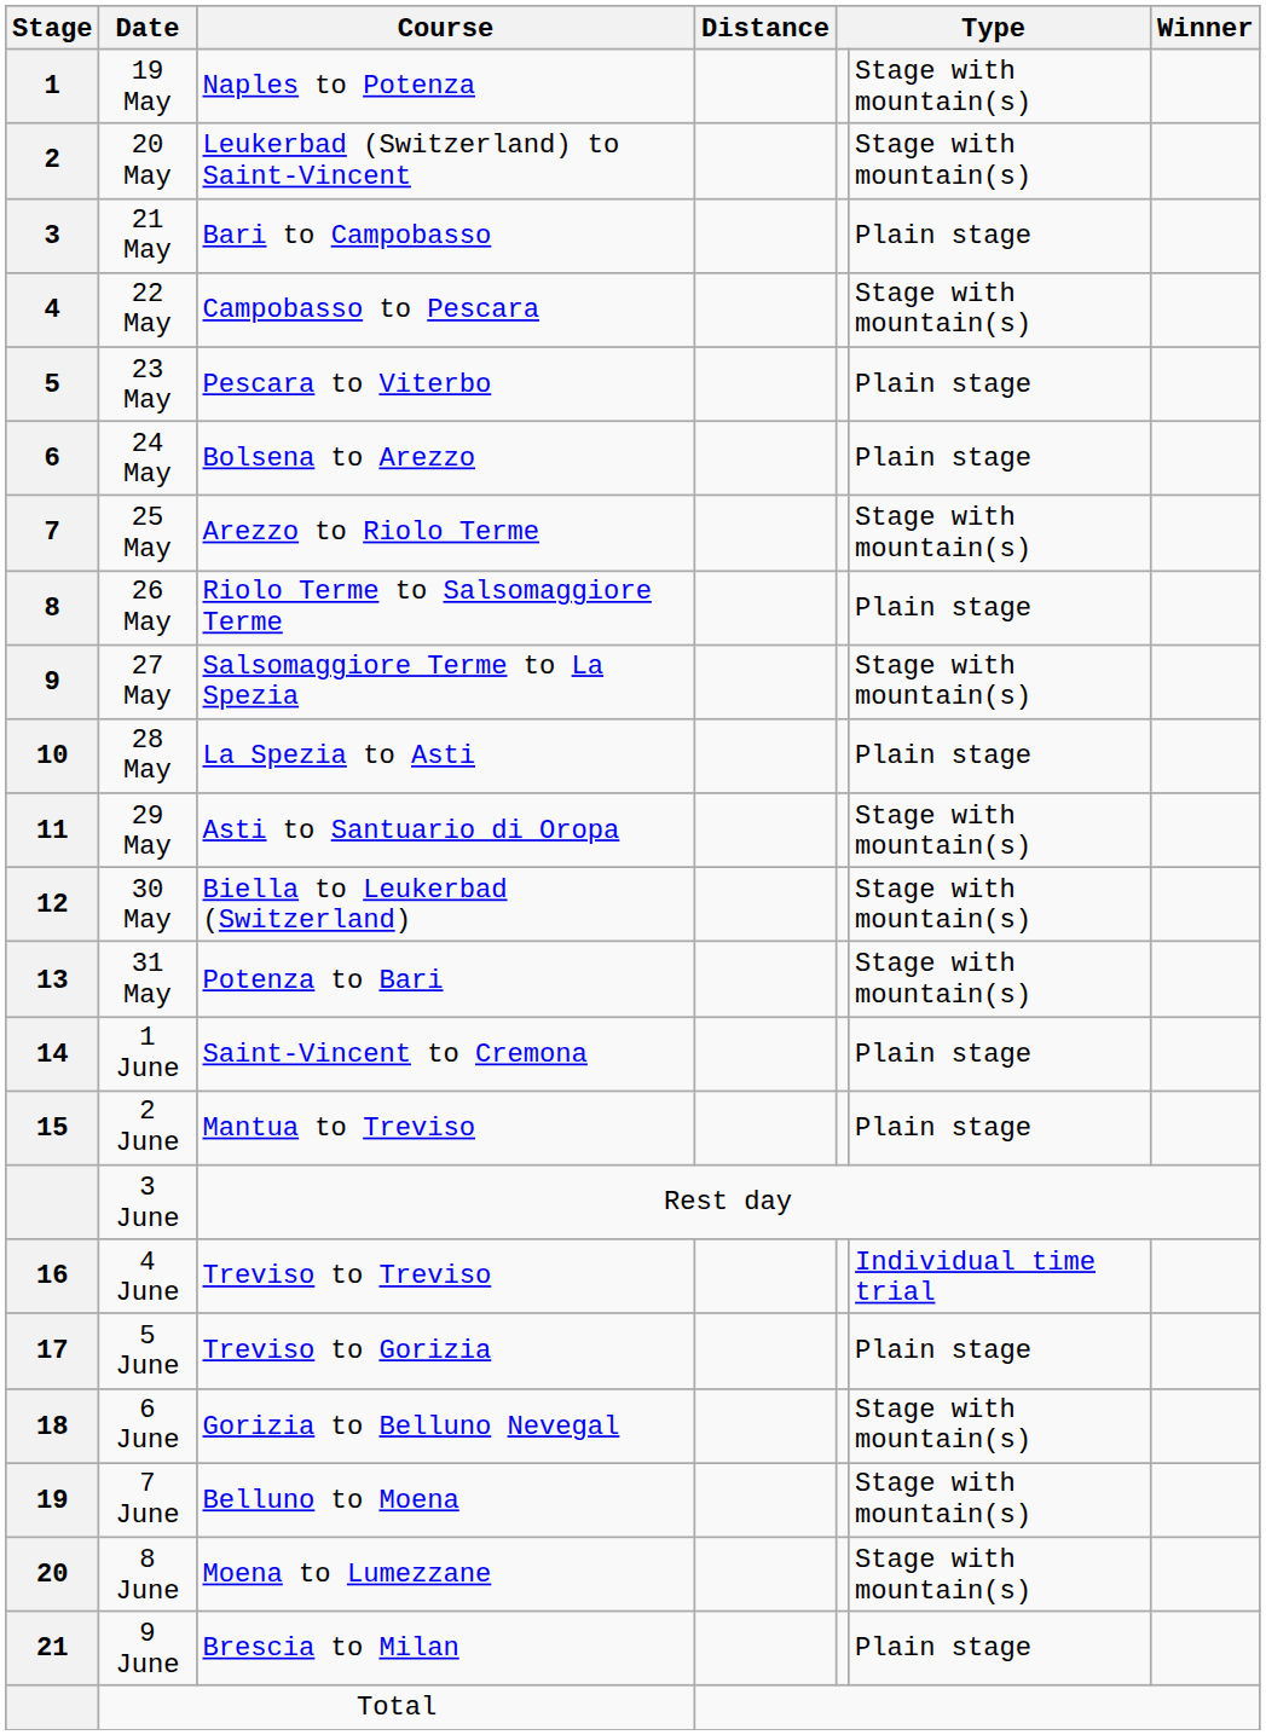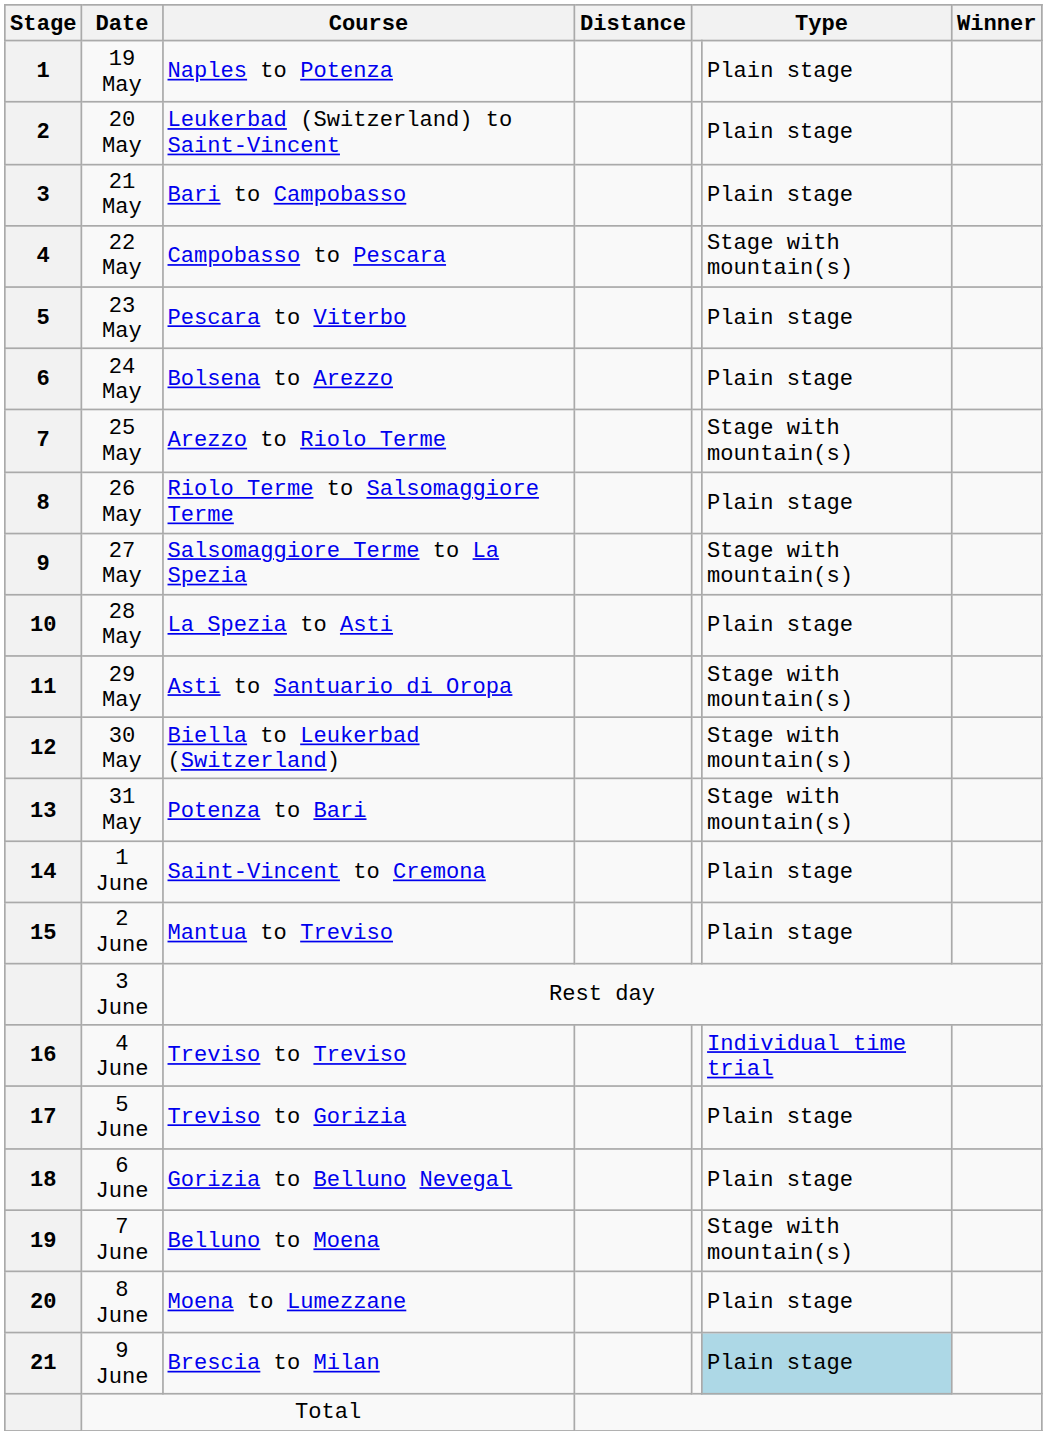19 May | column 6: Stage with mountain(s) -> Plain stage
20 May | column 6: Stage with mountain(s) -> Plain stage
6 June | column 6: Stage with mountain(s) -> Plain stage
8 June | column 6: Stage with mountain(s) -> Plain stage
9 June | column 6: no background -> lightblue background
